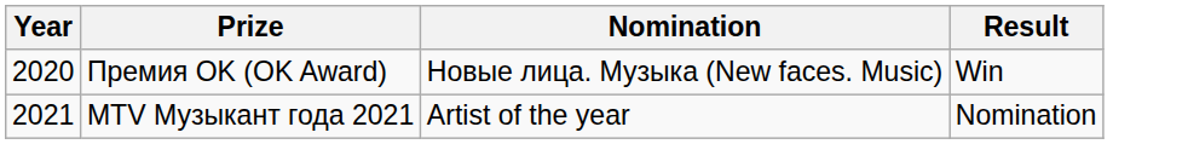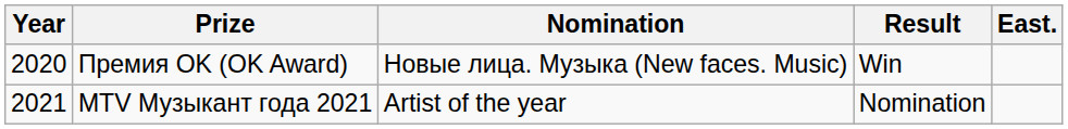+ column: East.
